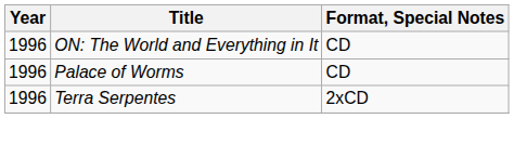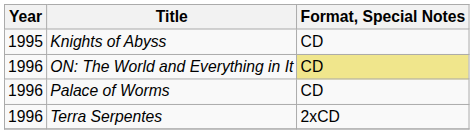+ row: 1995 | Knights of Abyss | CD
ON: The World and Everything in It | Format, Special Notes: no background -> khaki background
